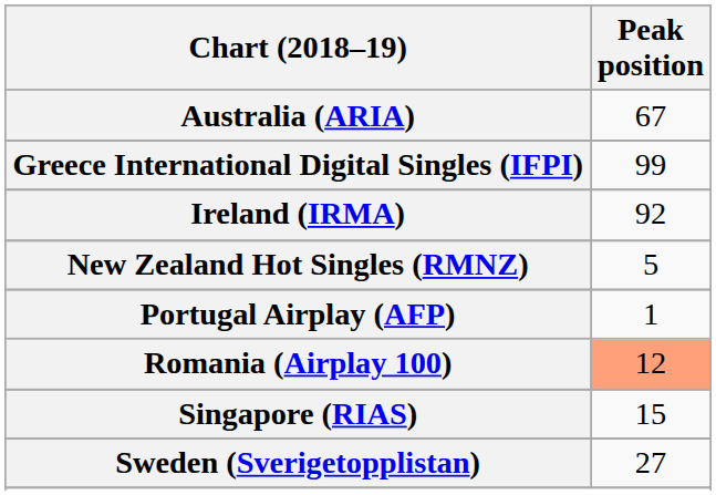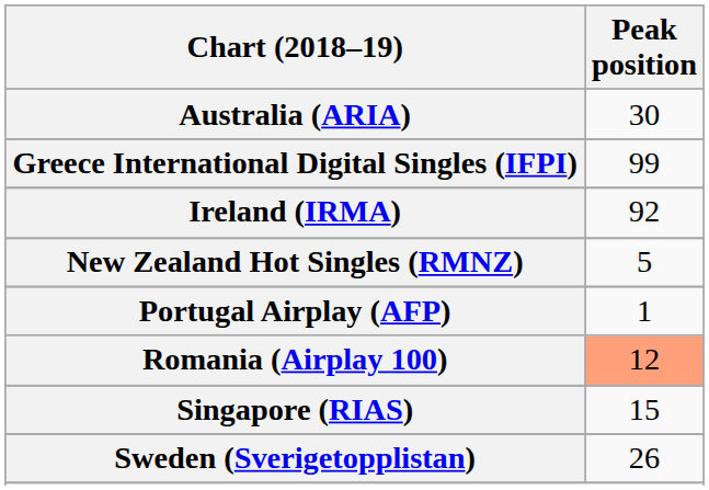Australia (ARIA) | Peak position: 67 -> 30
Sweden (Sverigetopplistan) | Peak position: 27 -> 26
